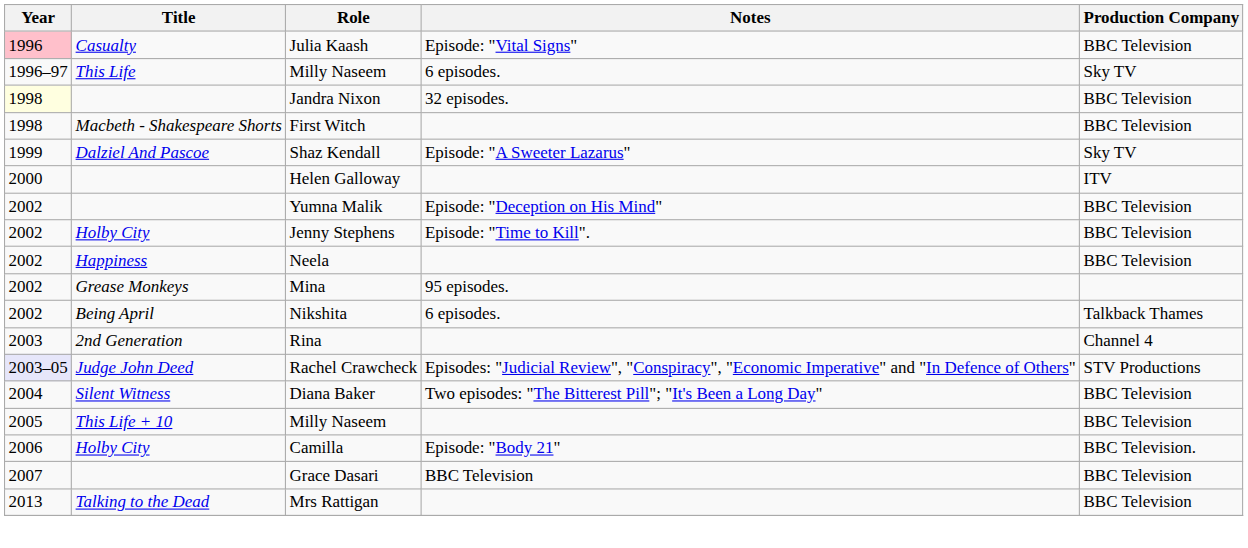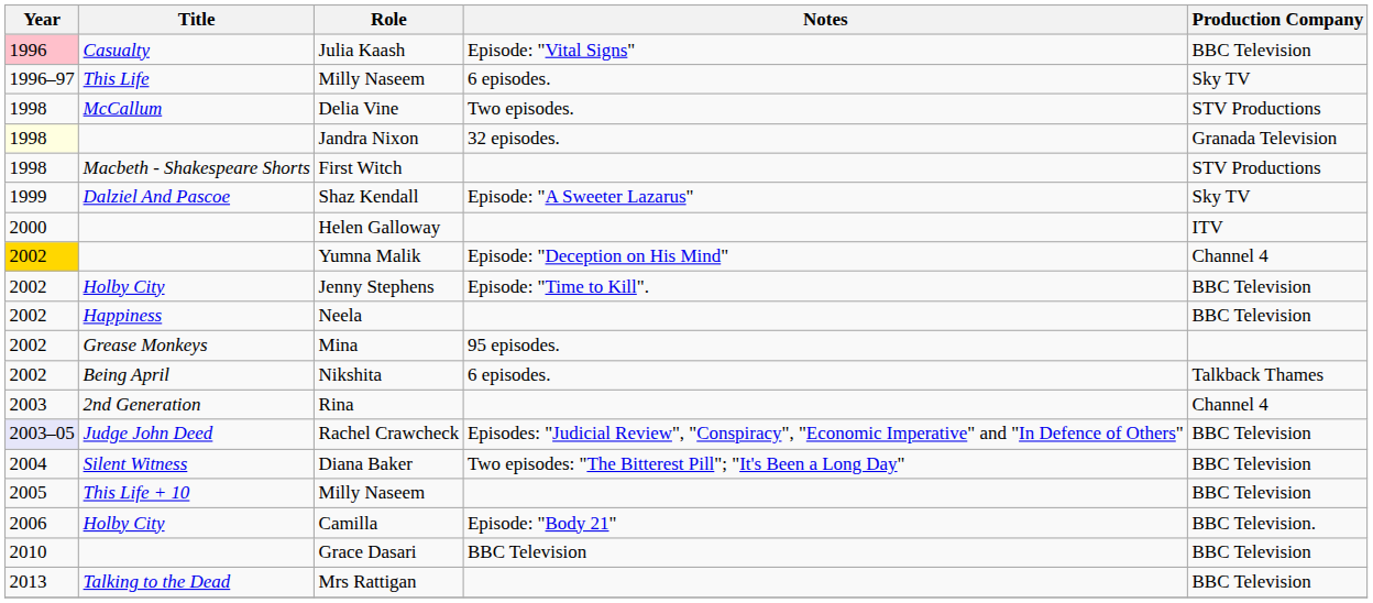+ row: 1998 | McCallum | Delia Vine | Two episodes. | STV Productions
Jandra Nixon | Production Company: BBC Television -> Granada Television
First Witch | Production Company: BBC Television -> STV Productions
Yumna Malik | Year: no background -> gold background
Yumna Malik | Production Company: BBC Television -> Channel 4
Rachel Crawcheck | Production Company: STV Productions -> BBC Television
Grace Dasari | Year: 2007 -> 2010
